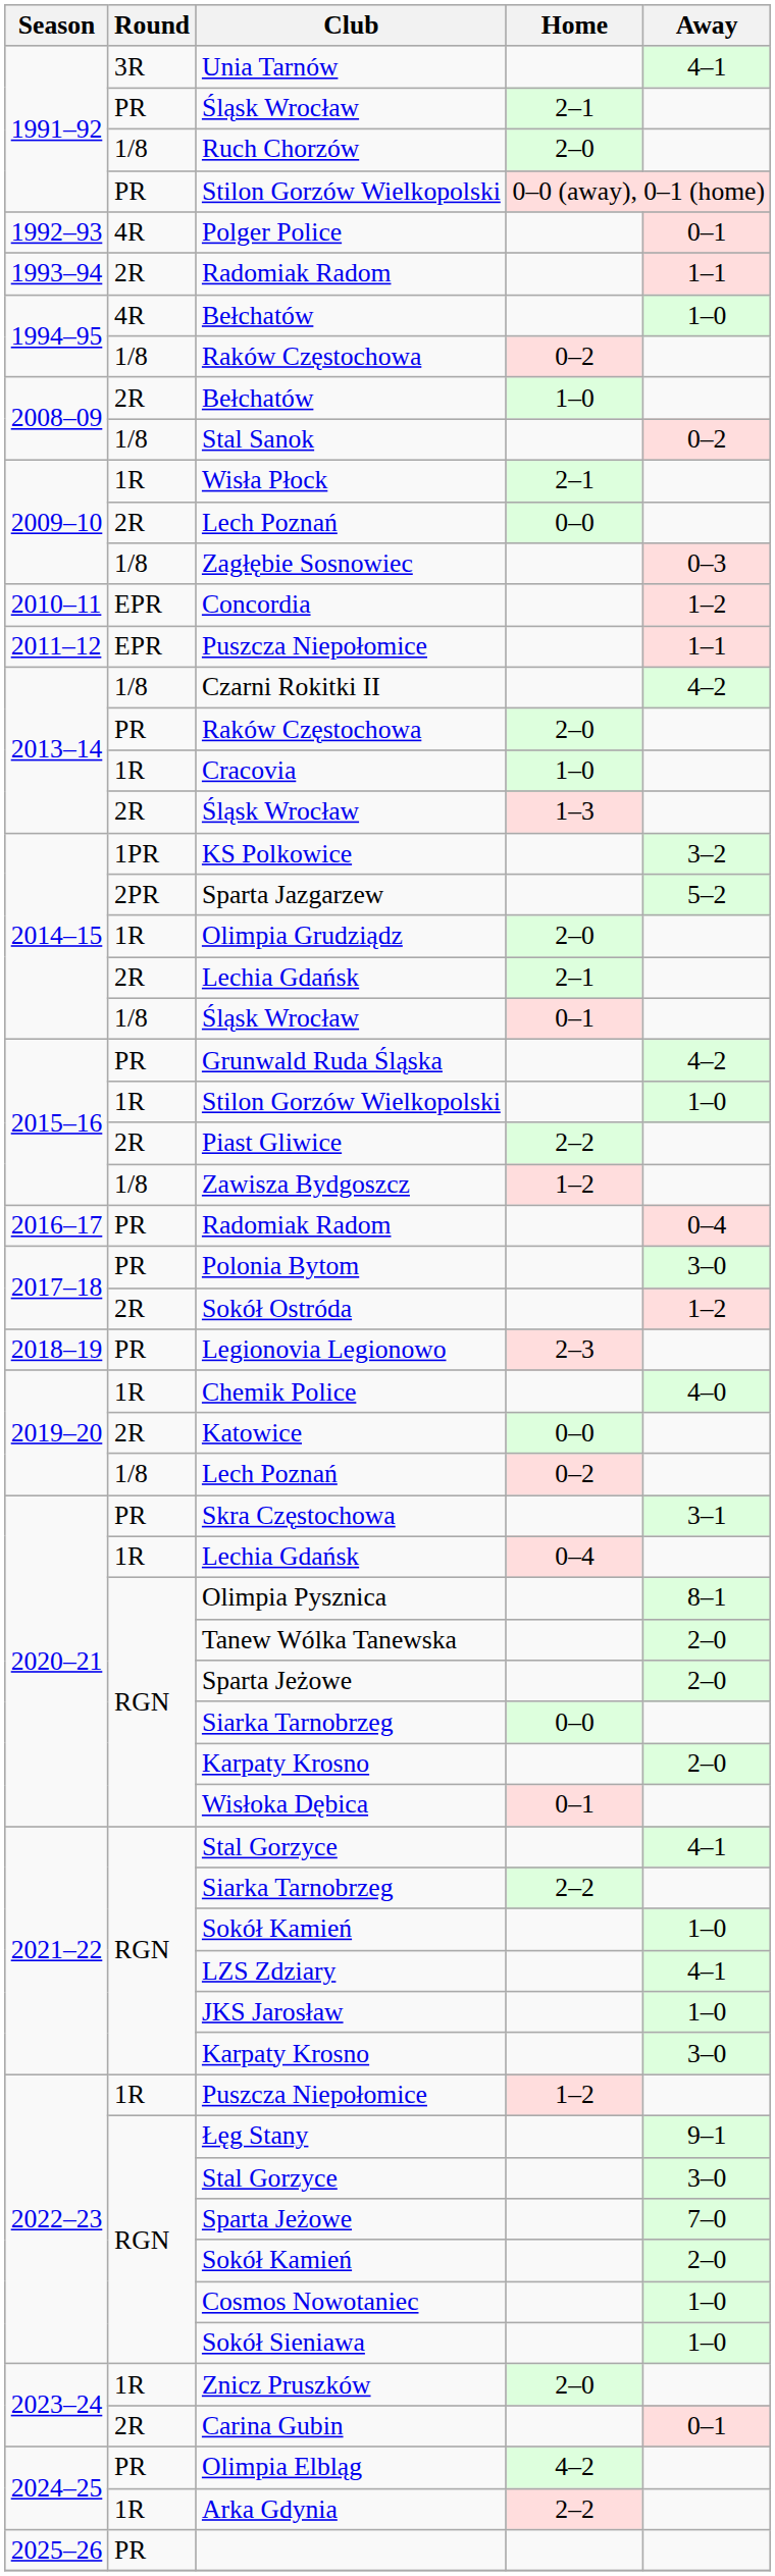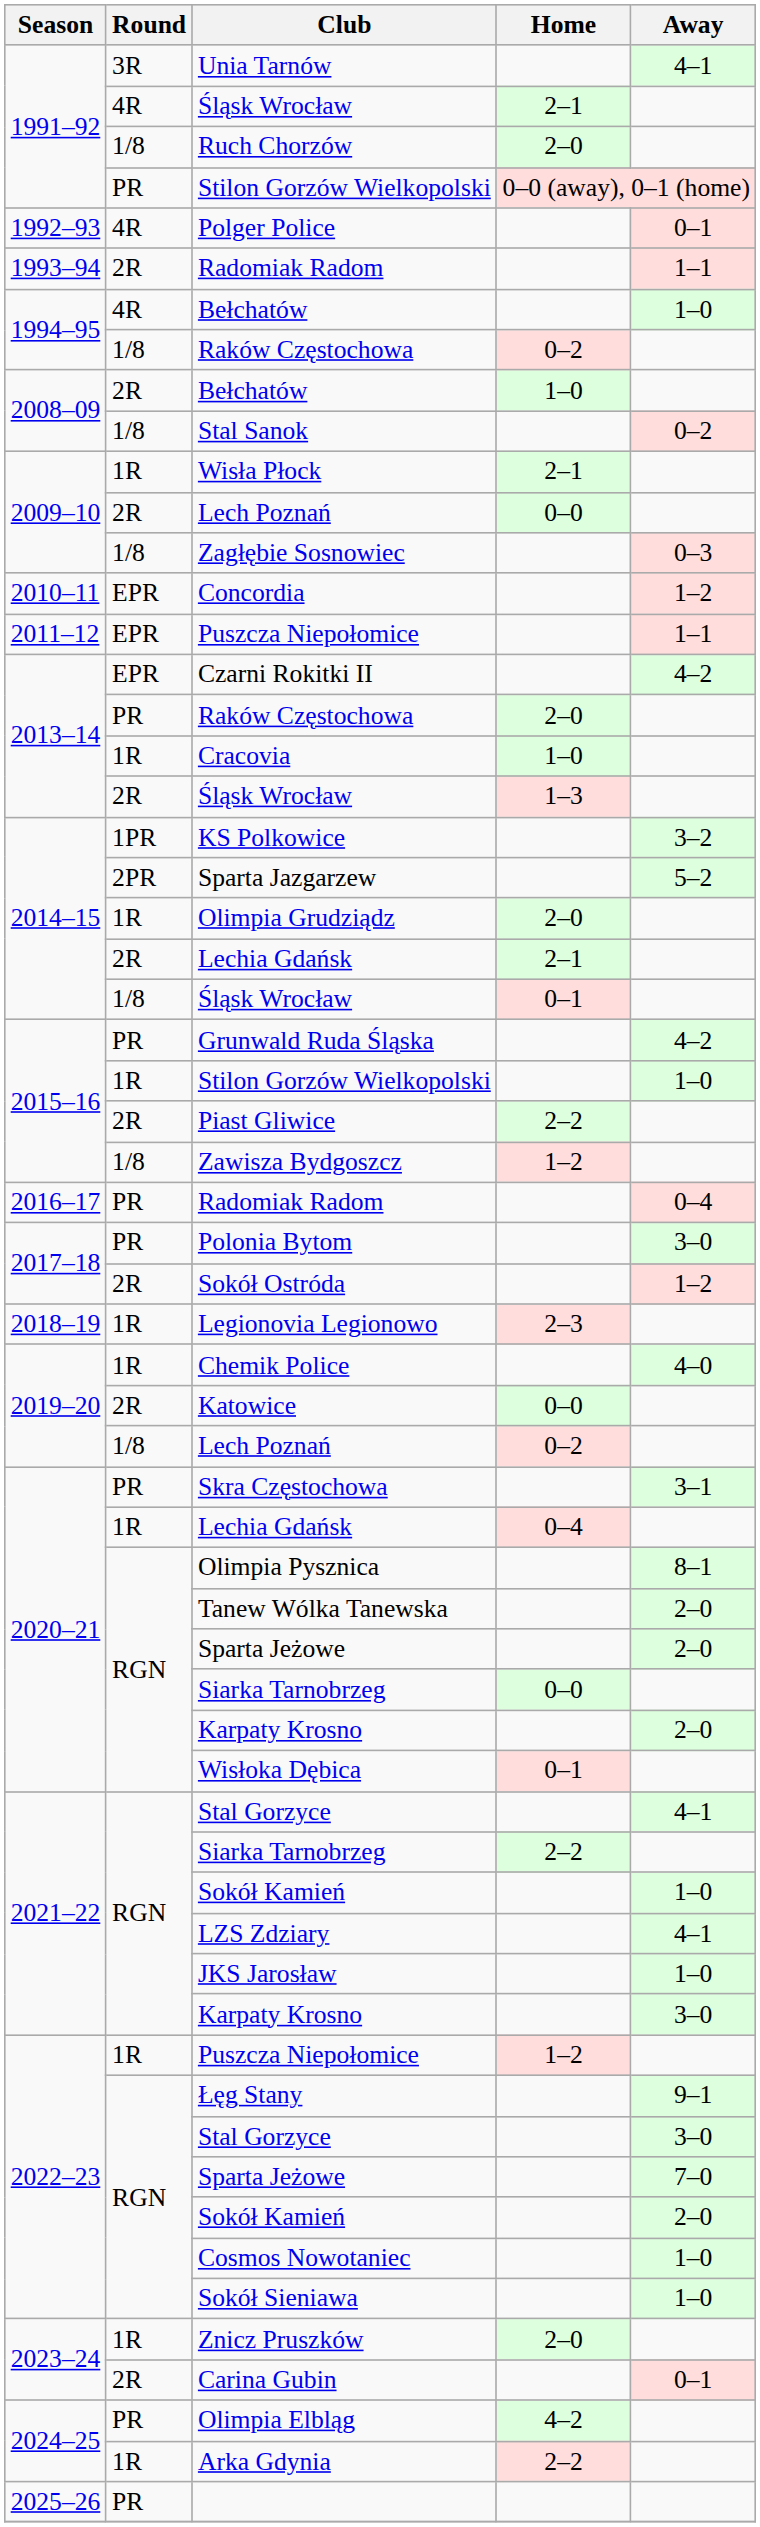1991–92 / Śląsk Wrocław | Round: PR -> 4R
Czarni Rokitki II | Round: 1/8 -> EPR
Legionovia Legionowo | Round: PR -> 1R
